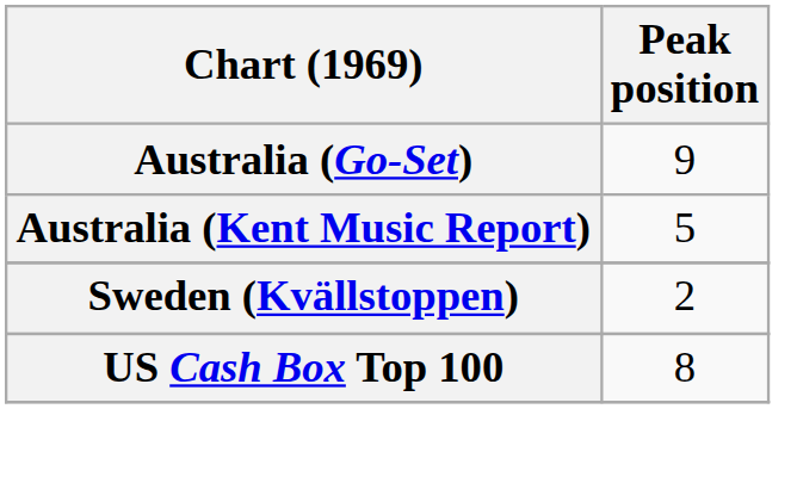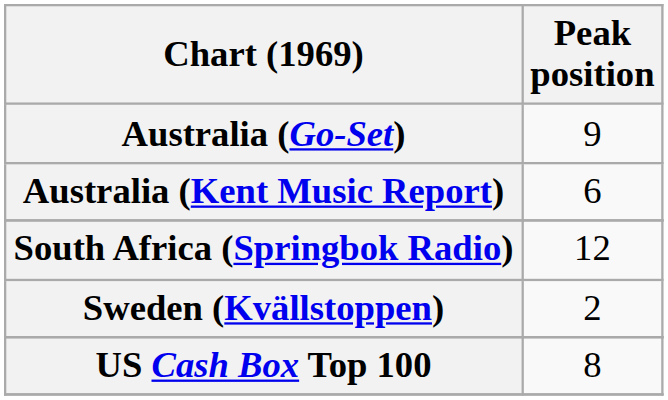Australia (Kent Music Report) | Peak position: 5 -> 6
+ row: South Africa (Springbok Radio) | 12
